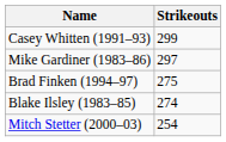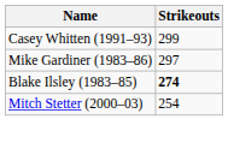- row: Brad Finken (1994–97) | 275
Blake Ilsley (1983–85) | Strikeouts: normal -> bold
